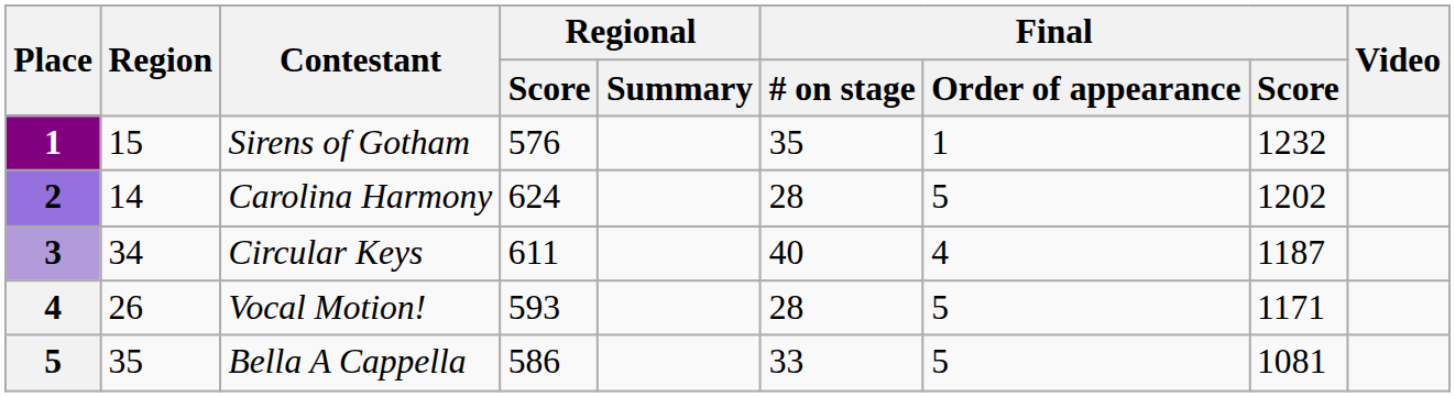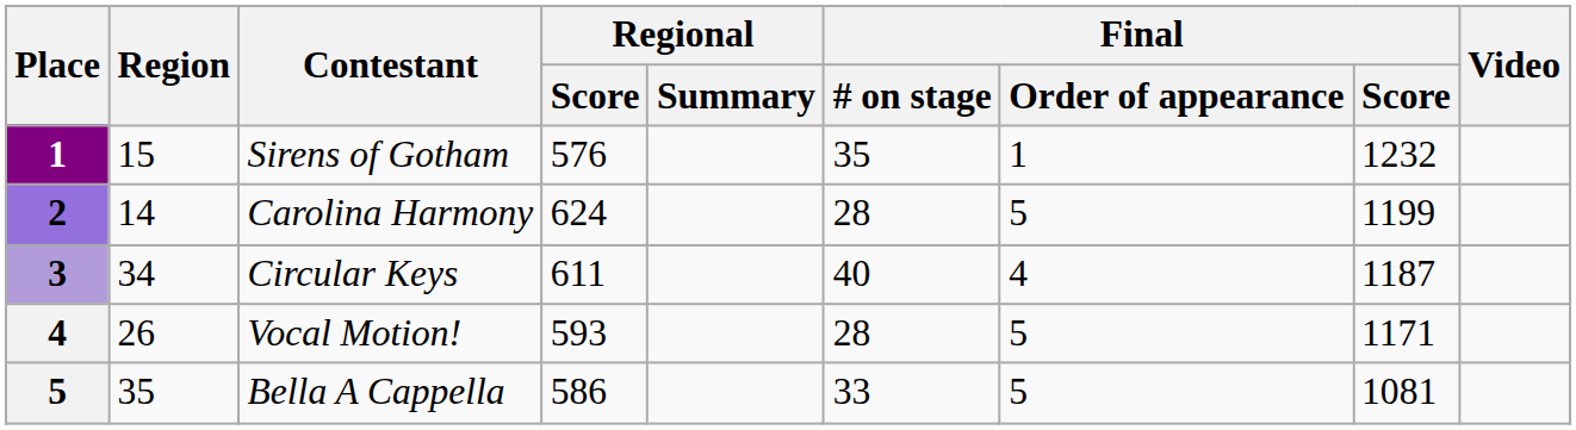Carolina Harmony | Final / Score: 1202 -> 1199
